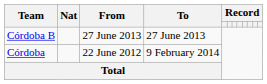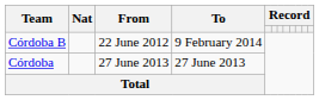Córdoba B | From: 27 June 2013 -> 22 June 2012
Córdoba B | To: 27 June 2013 -> 9 February 2014
Córdoba | From: 22 June 2012 -> 27 June 2013
Córdoba | To: 9 February 2014 -> 27 June 2013
